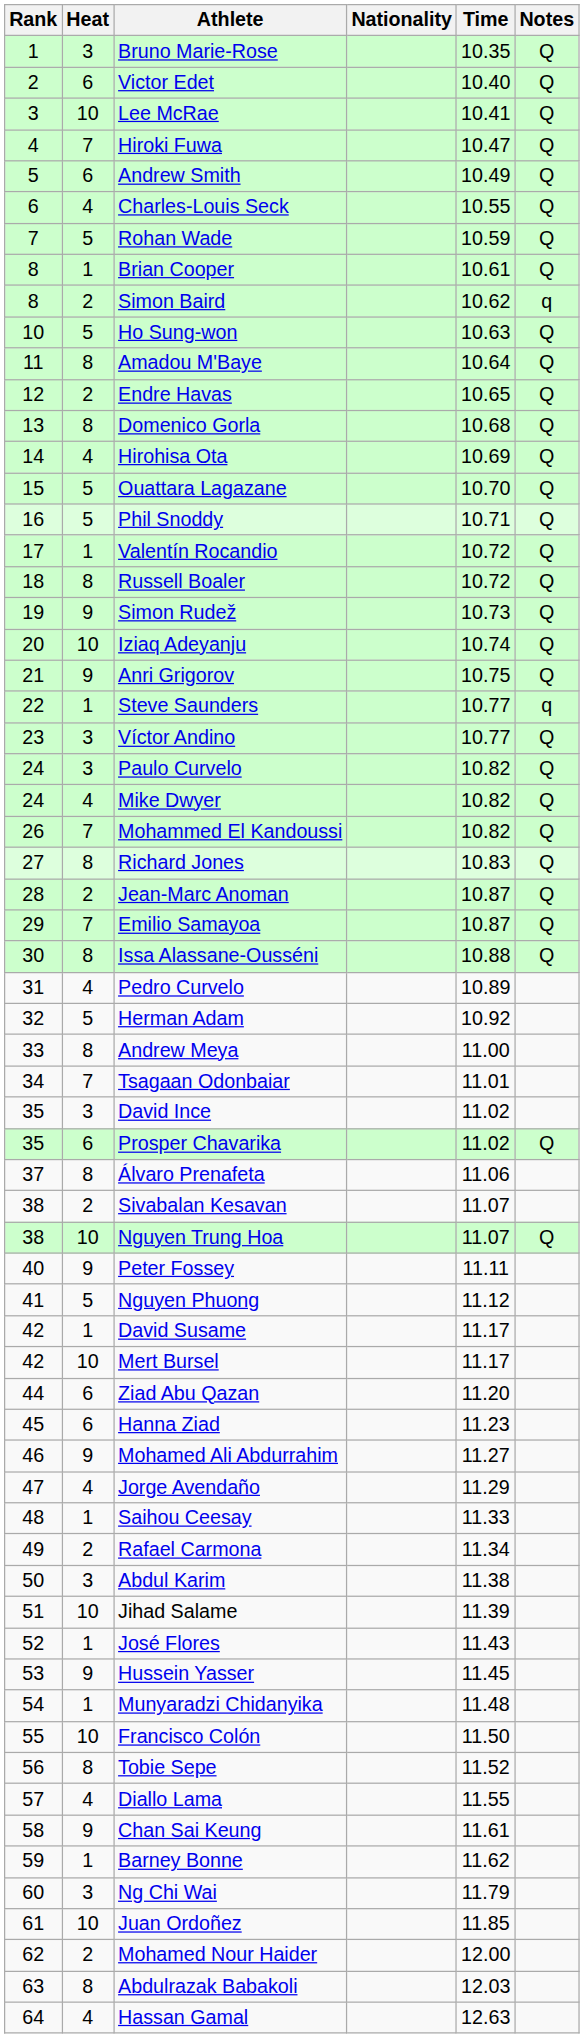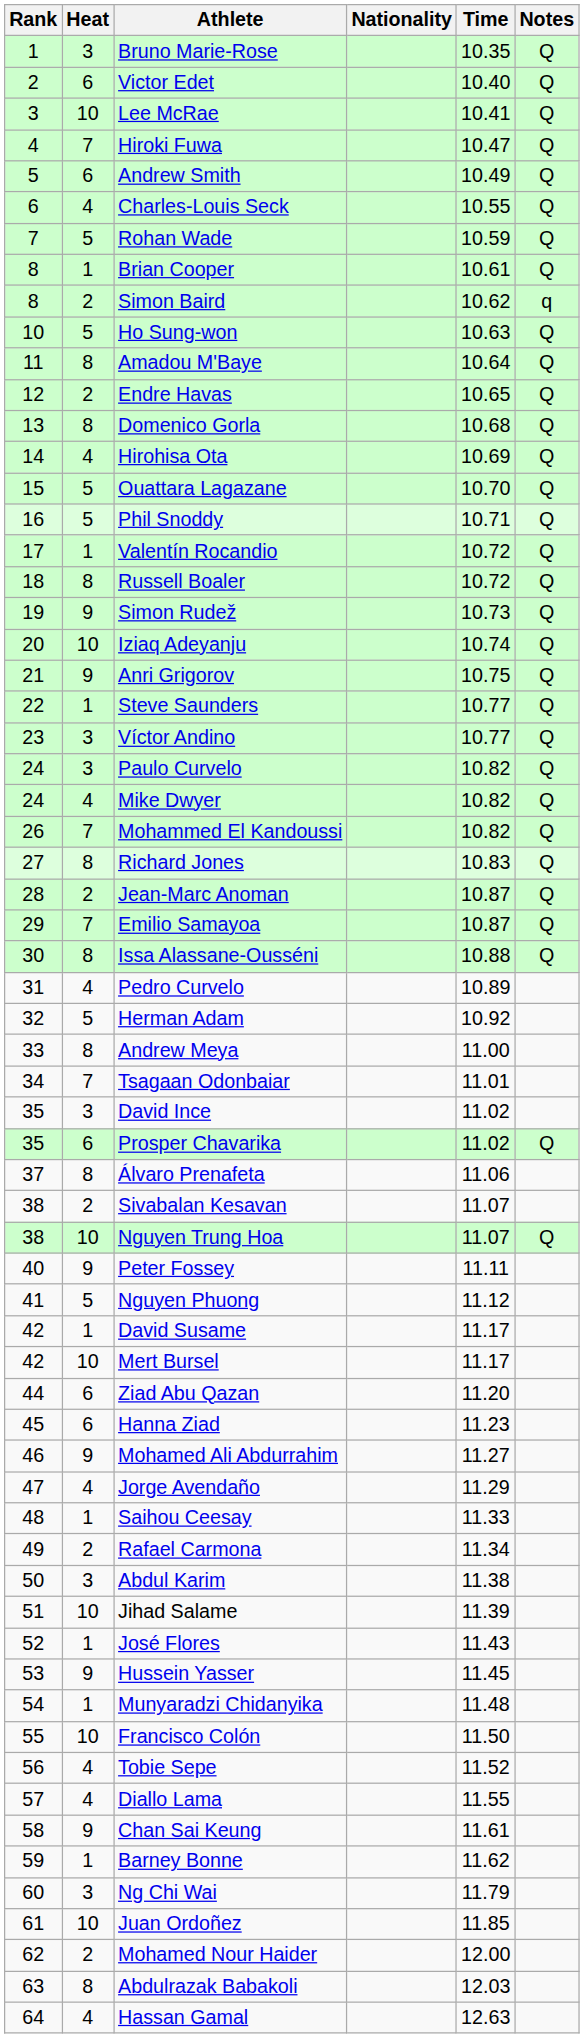Steve Saunders | Notes: q -> Q
Tobie Sepe | Heat: 8 -> 4
